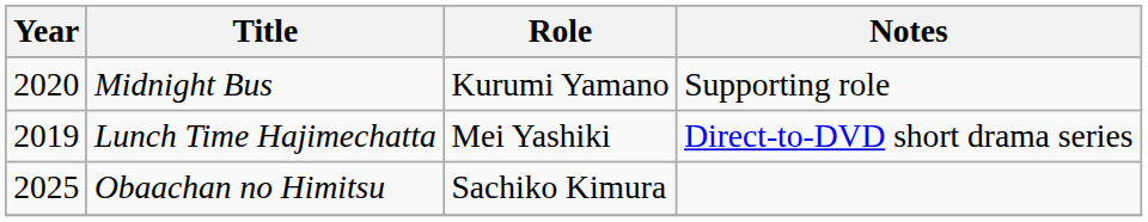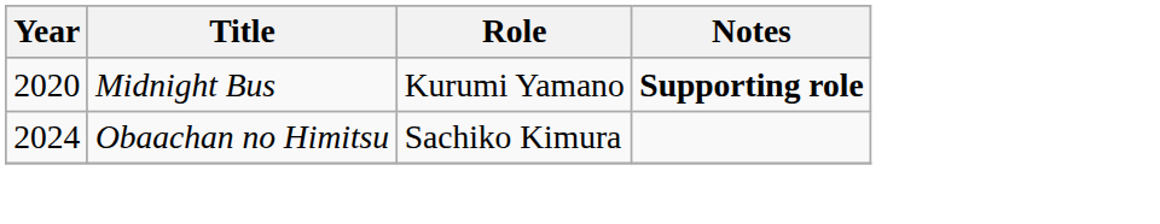Midnight Bus | Notes: normal -> bold
- row: 2019 | Lunch Time Hajimechatta | Mei Yashiki | Direct-to-DVD short drama series
Obaachan no Himitsu | Year: 2025 -> 2024
